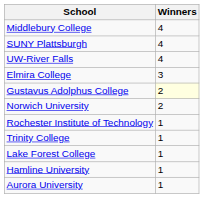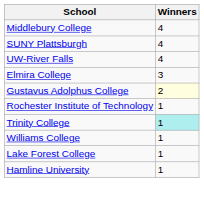- row: Norwich University | 2
Trinity College | Winners: no background -> paleturquoise background
+ row: Williams College | 1
- row: Aurora University | 1
